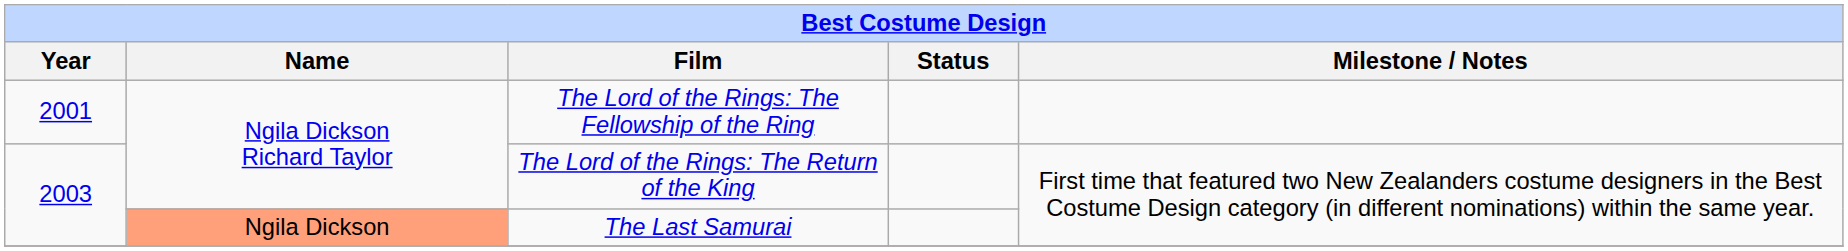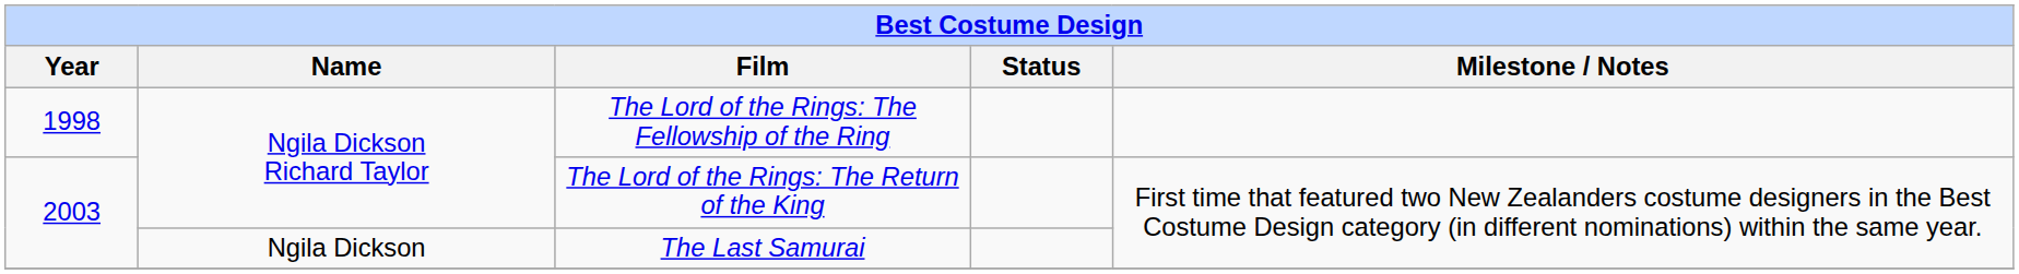The Lord of the Rings: The Fellowship of the Ring | Year: 2001 -> 1998
The Last Samurai | Name: lightsalmon background -> no background
